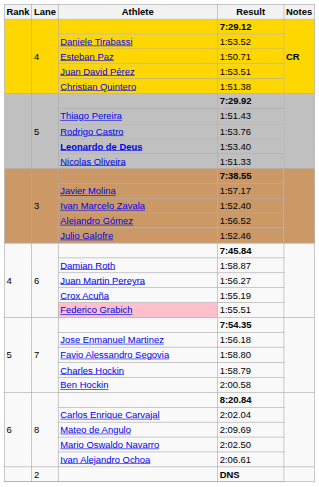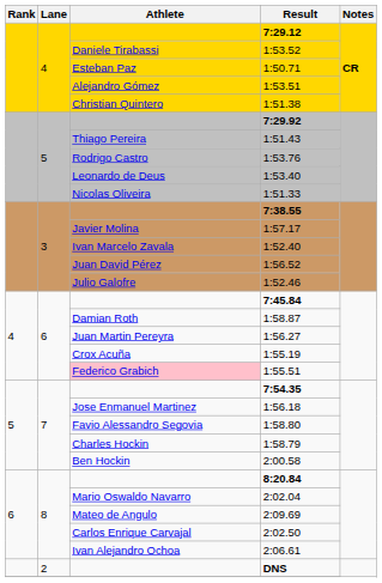1:53.51 | Athlete: Juan David Pérez -> Alejandro Gómez
1:53.40 | Athlete: bold -> normal
1:56.52 | Athlete: Alejandro Gómez -> Juan David Pérez
2:02.04 | Athlete: Carlos Enrique Carvajal -> Mario Oswaldo Navarro
2:02.50 | Athlete: Mario Oswaldo Navarro -> Carlos Enrique Carvajal
